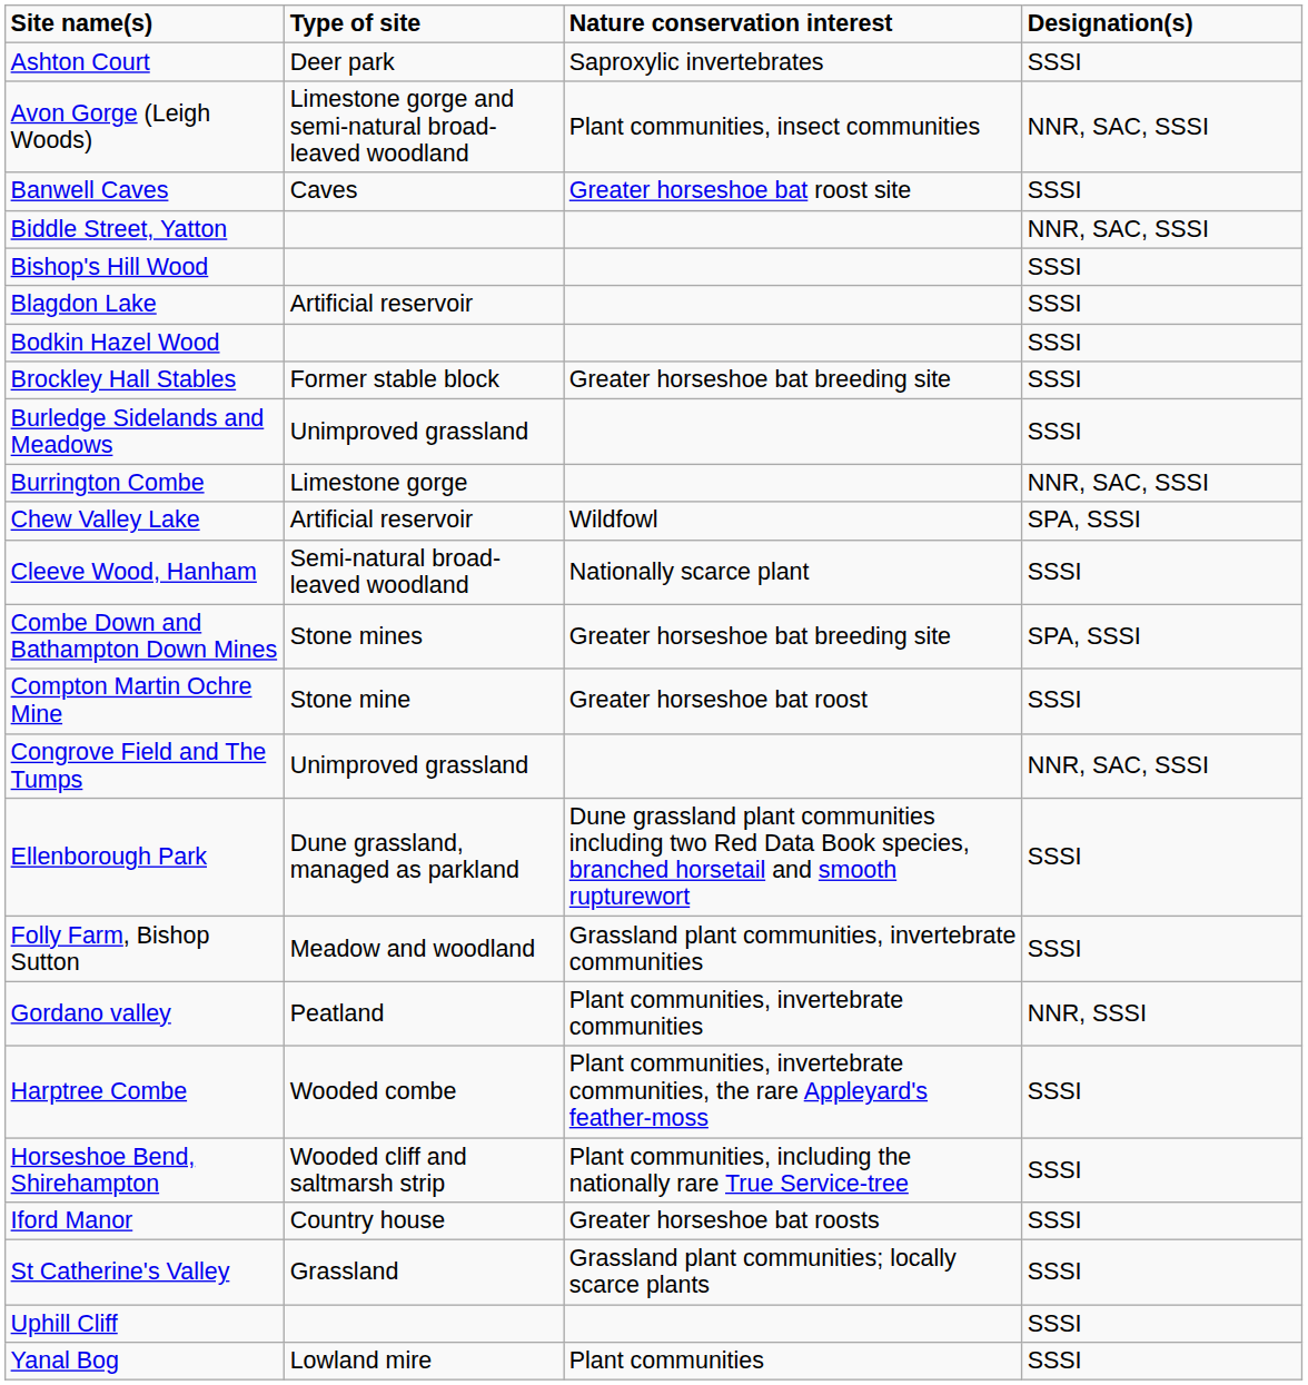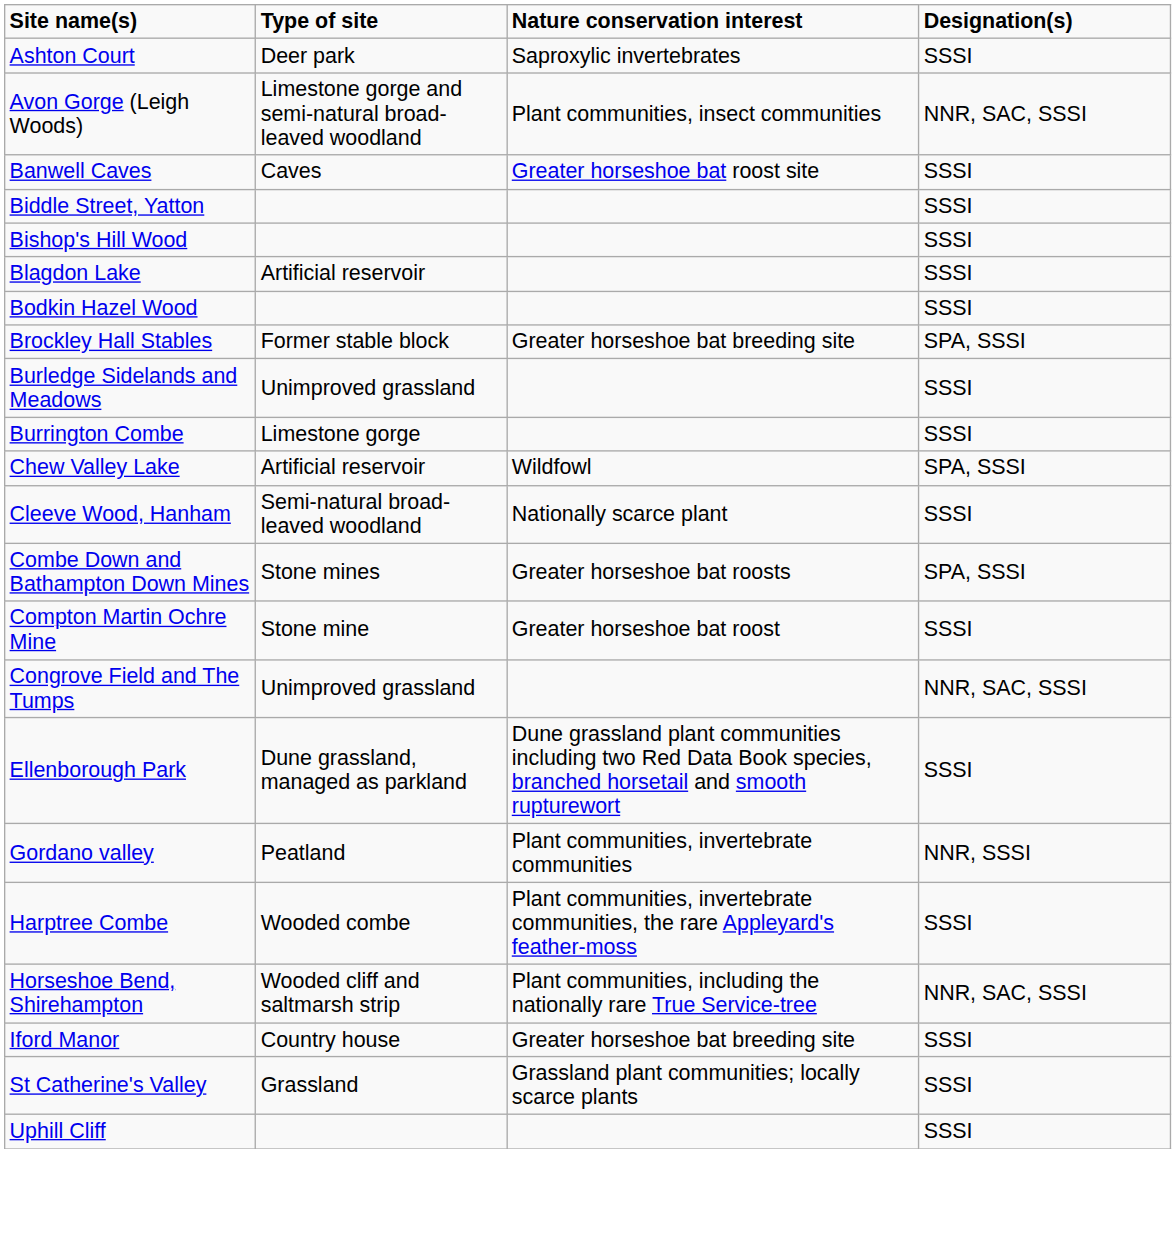Biddle Street, Yatton | Designation(s): NNR, SAC, SSSI -> SSSI
Brockley Hall Stables | Designation(s): SSSI -> SPA, SSSI
Burrington Combe | Designation(s): NNR, SAC, SSSI -> SSSI
Combe Down and Bathampton Down Mines | Nature conservation interest: Greater horseshoe bat breeding site -> Greater horseshoe bat roosts
- row: Folly Farm, Bishop Sutton | Meadow and woodland | Grassland plant communities, invertebrate communities | SSSI
Horseshoe Bend, Shirehampton | Designation(s): SSSI -> NNR, SAC, SSSI
Iford Manor | Nature conservation interest: Greater horseshoe bat roosts -> Greater horseshoe bat breeding site
- row: Yanal Bog | Lowland mire | Plant communities | SSSI
